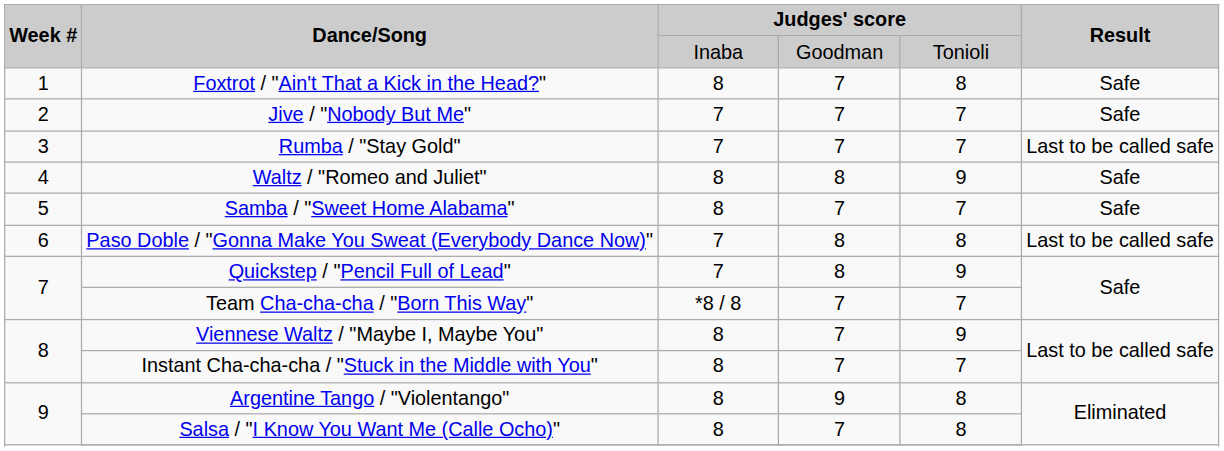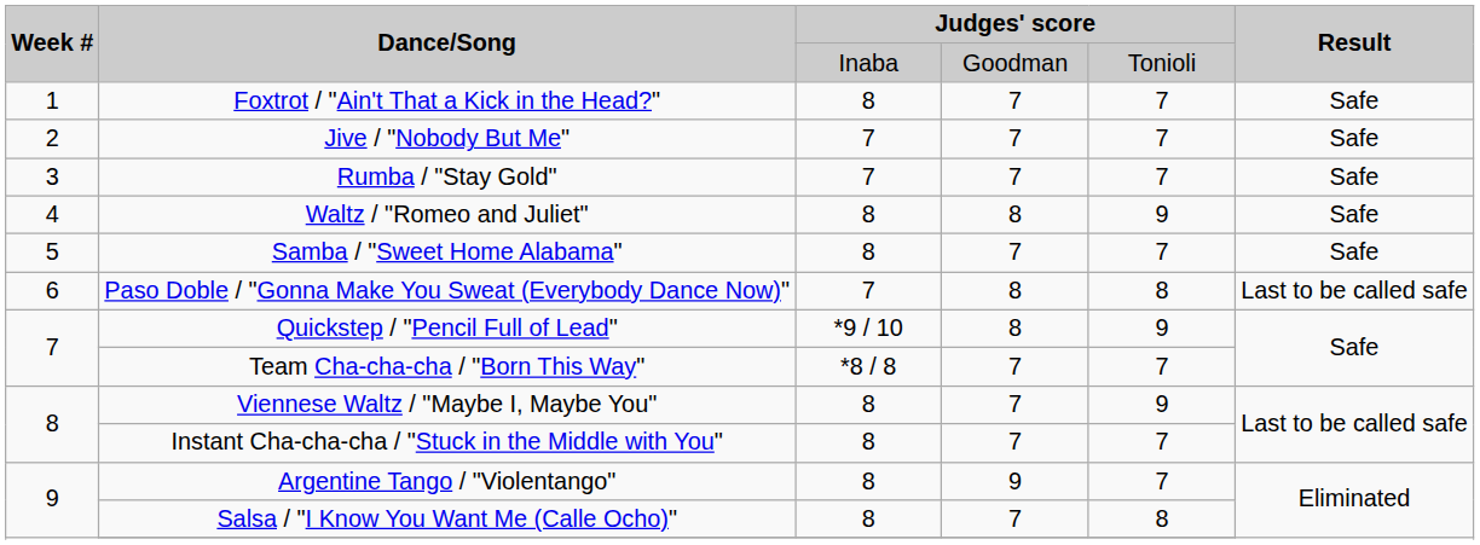Foxtrot / "Ain't That a Kick in the Head?" | column 5: 8 -> 7
Rumba / "Stay Gold" | Result: Last to be called safe -> Safe
Quickstep / "Pencil Full of Lead" | column 3: 7 -> *9 / 10
Argentine Tango / "Violentango" | column 5: 8 -> 7
